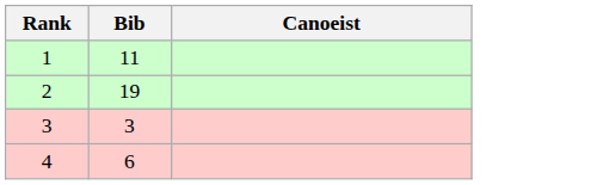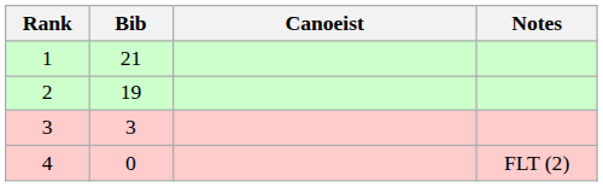+ column: Notes | FLT (2)
1 | Bib: 11 -> 21
4 | Bib: 6 -> 0
